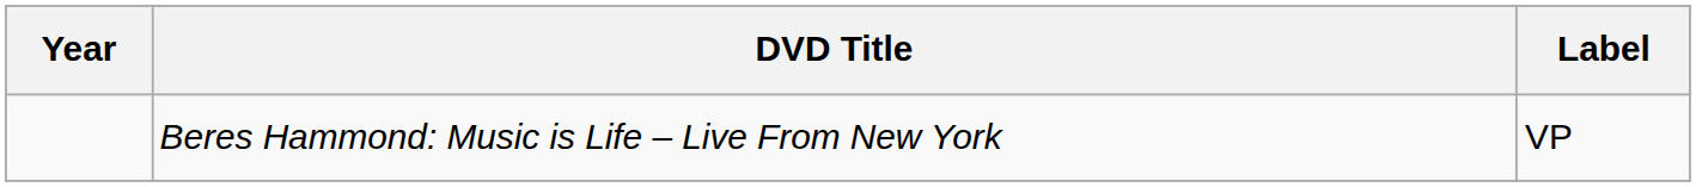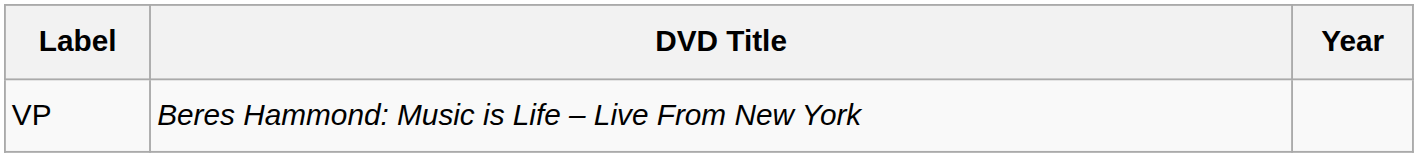columns swapped: Year <-> Label
